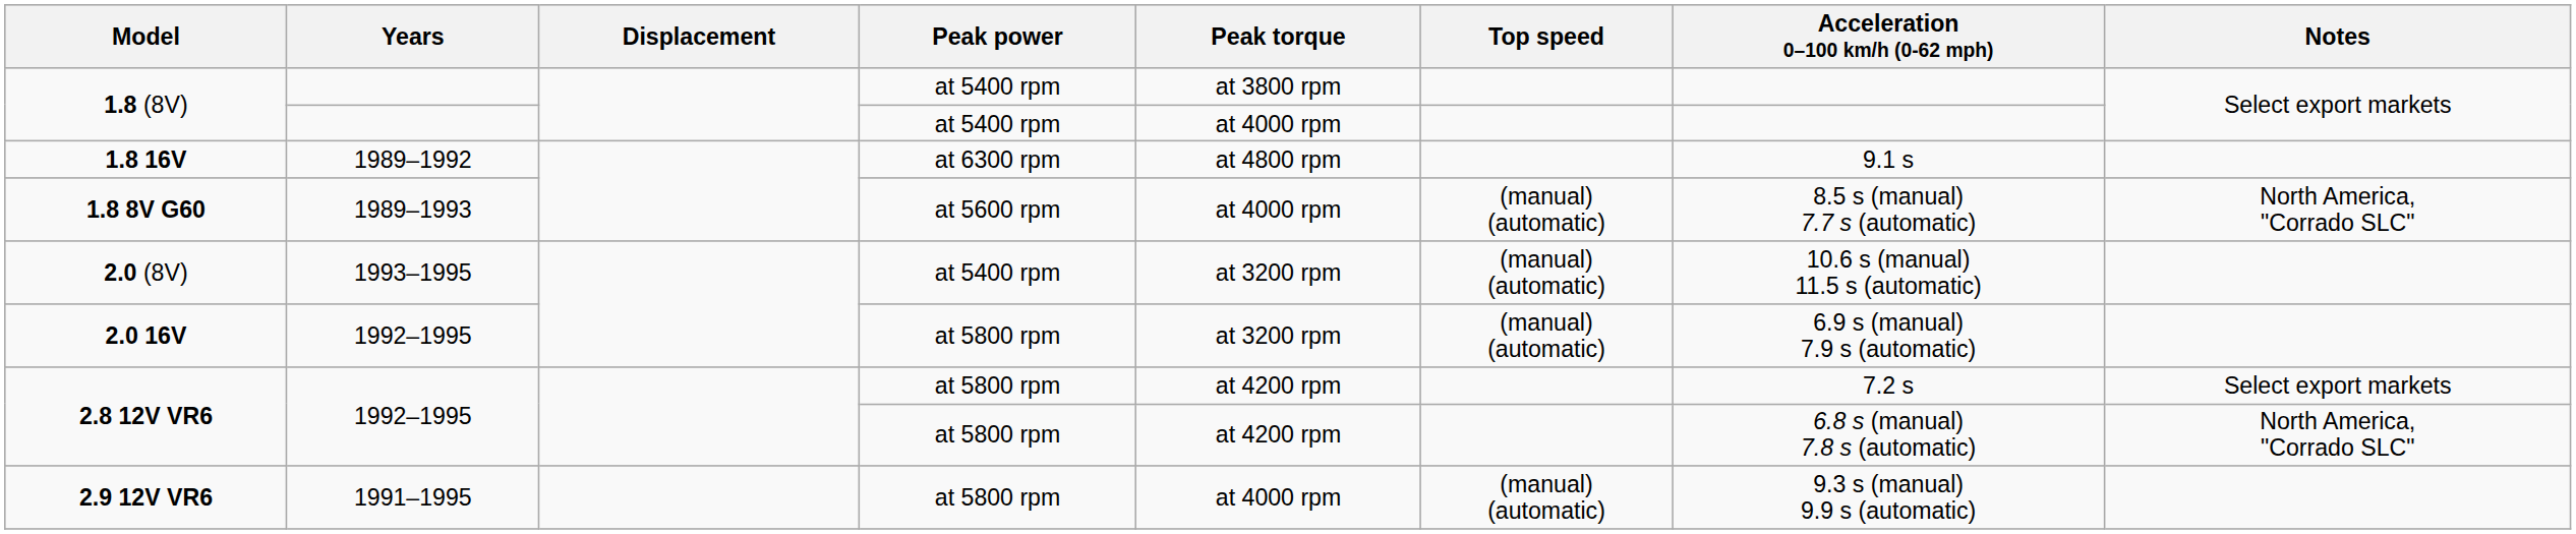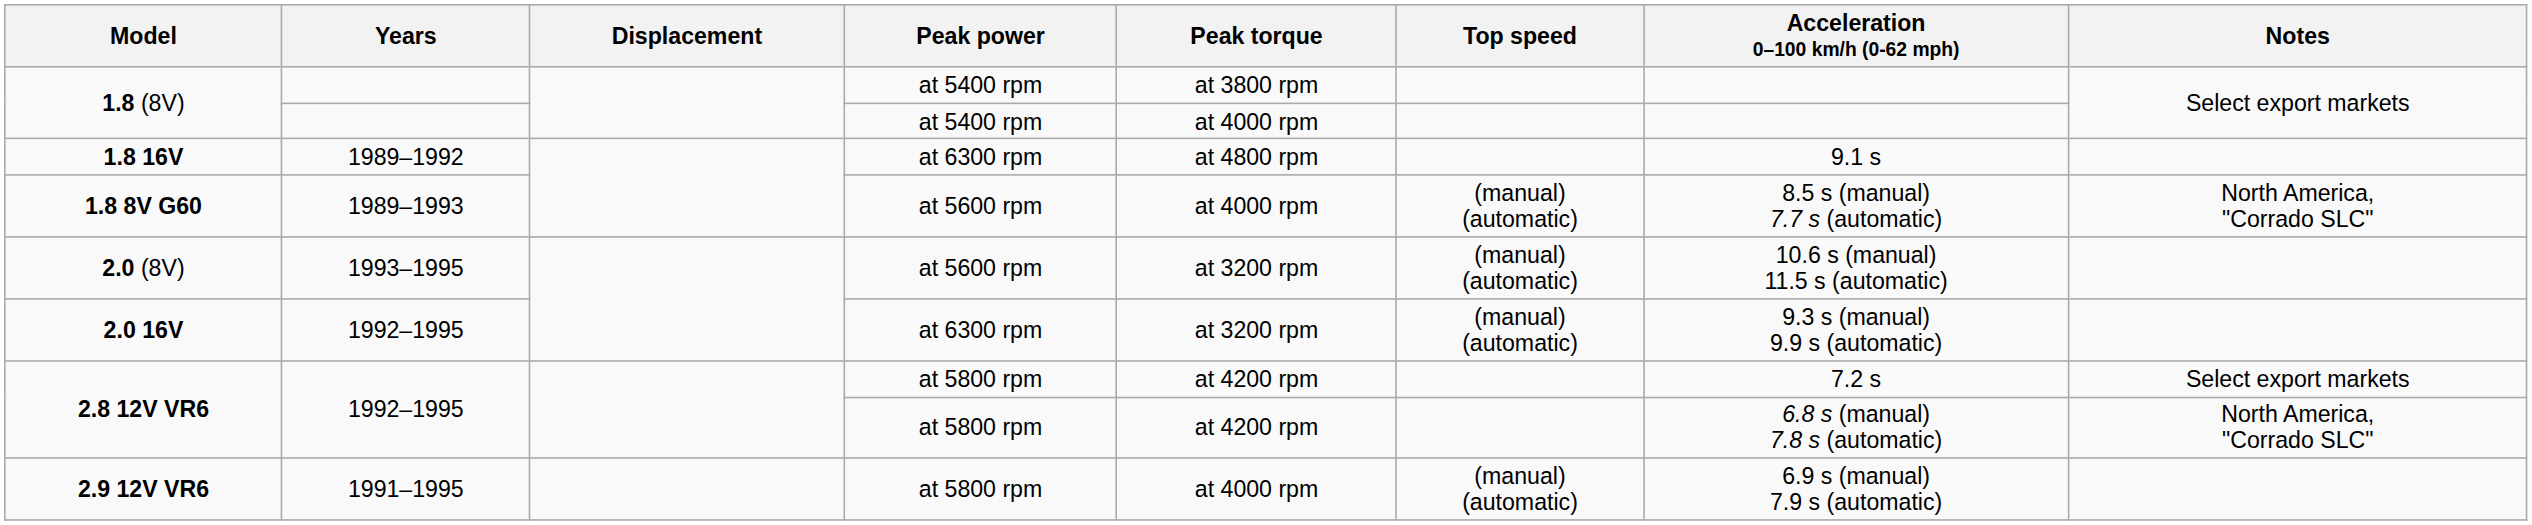2.0 (8V) | Peak power: at 5400 rpm -> at 5600 rpm
2.0 16V | Peak power: at 5800 rpm -> at 6300 rpm
2.0 16V | Acceleration 0–100 km/h (0-62 mph): 6.9 s (manual) 7.9 s (automatic) -> 9.3 s (manual) 9.9 s (automatic)
2.9 12V VR6 | Acceleration 0–100 km/h (0-62 mph): 9.3 s (manual) 9.9 s (automatic) -> 6.9 s (manual) 7.9 s (automatic)
